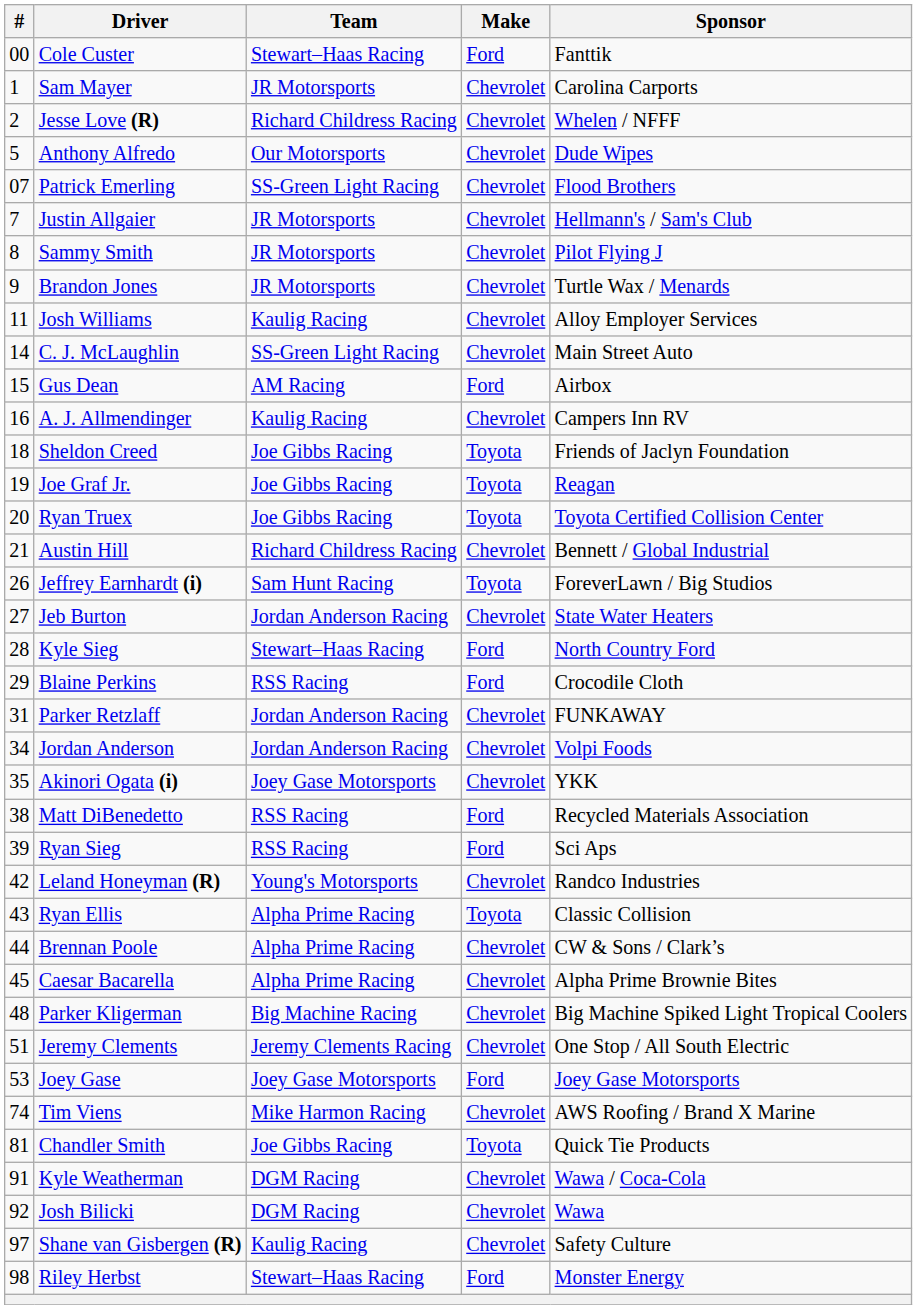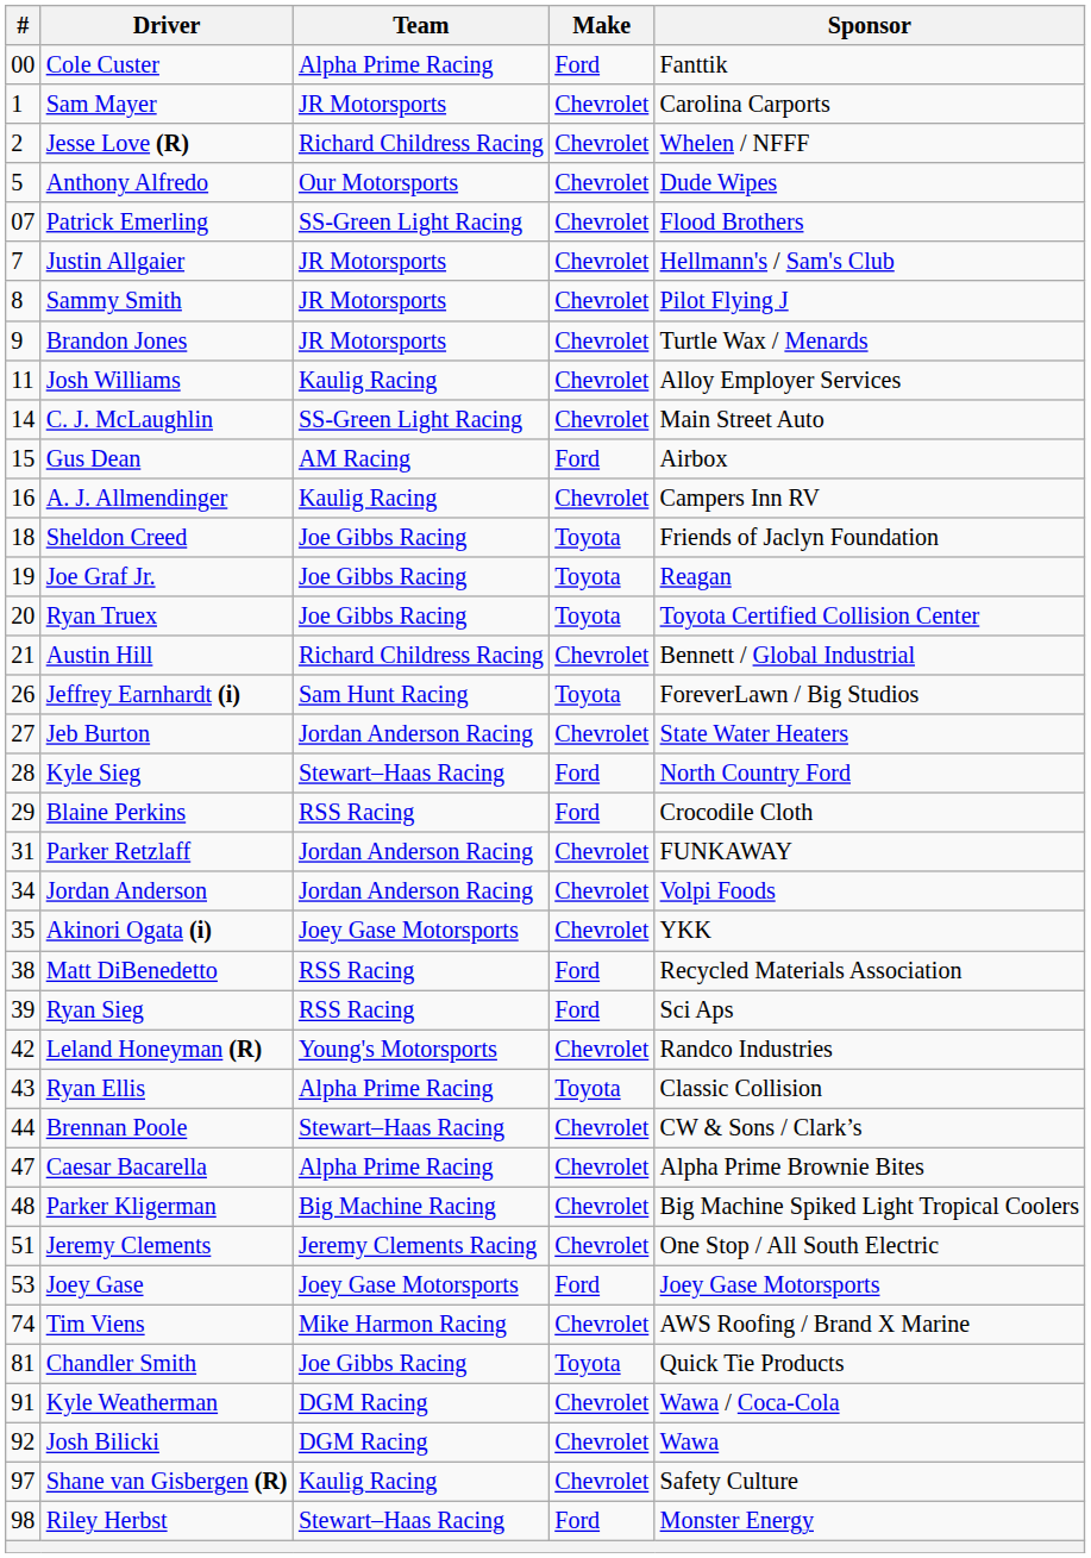Cole Custer | Team: Stewart–Haas Racing -> Alpha Prime Racing
Brennan Poole | Team: Alpha Prime Racing -> Stewart–Haas Racing
Caesar Bacarella | #: 45 -> 47
